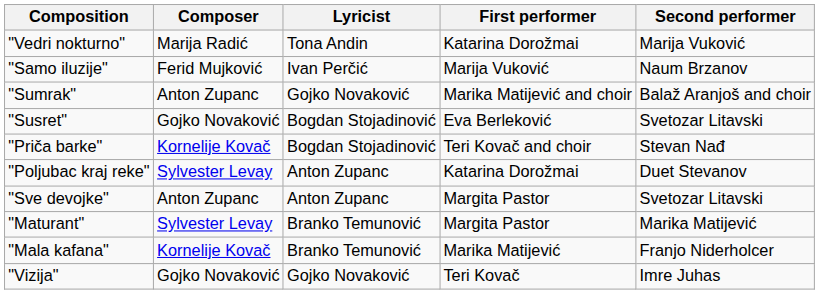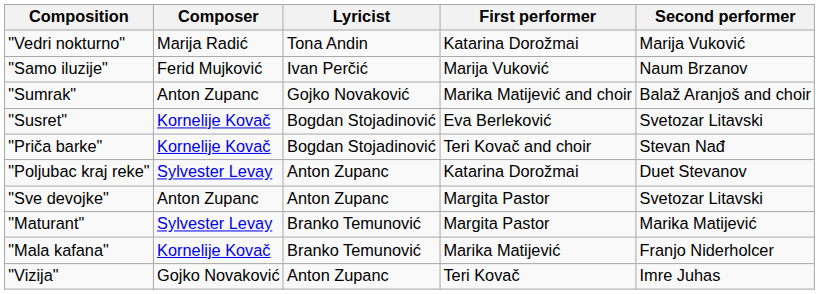"Susret" | Composer: Gojko Novaković -> Kornelije Kovač
"Vizija" | Lyricist: Gojko Novaković -> Anton Zupanc
